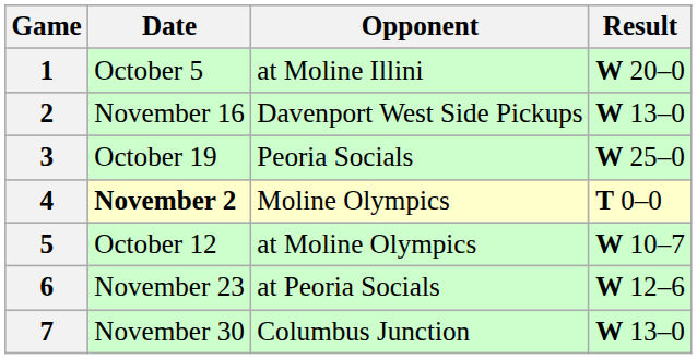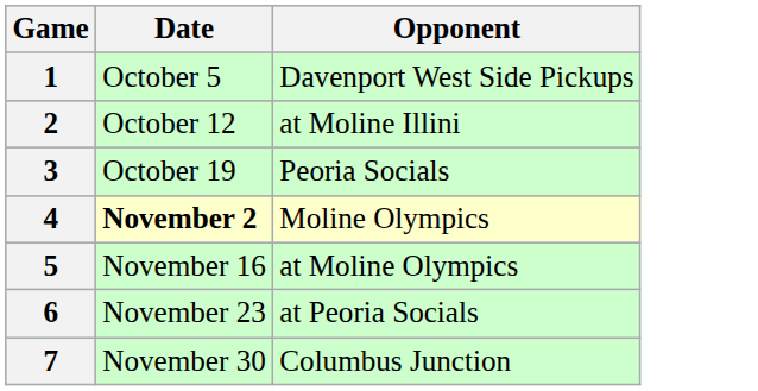- column: Result | W 20–0 | W 13–0 | W 25–0 | T 0–0 | W 10–7 | W 12–6 | W 13–0
1 | Opponent: at Moline Illini -> Davenport West Side Pickups
2 | Date: November 16 -> October 12
2 | Opponent: Davenport West Side Pickups -> at Moline Illini
5 | Date: October 12 -> November 16
